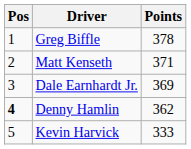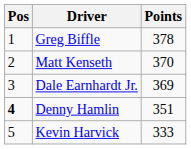Matt Kenseth | Points: 371 -> 370
Denny Hamlin | Points: 362 -> 351
